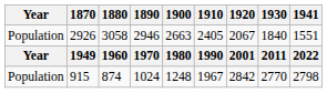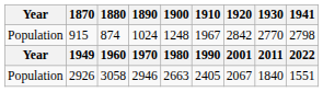rows swapped: 915 <-> 2926
